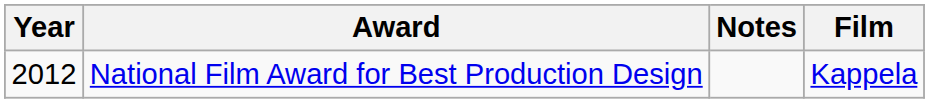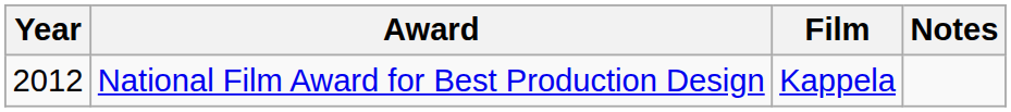columns swapped: Film <-> Notes
